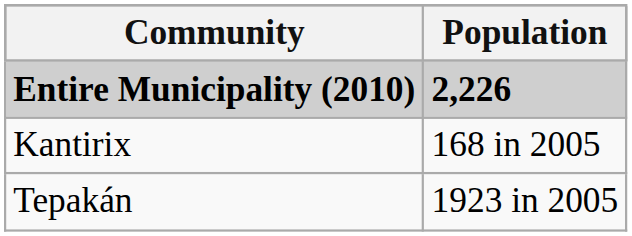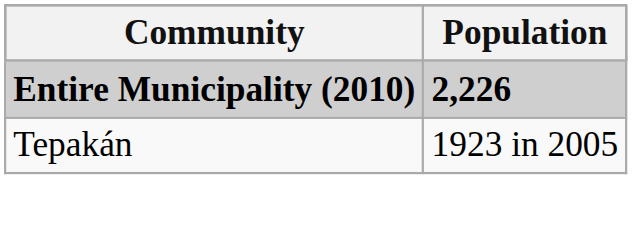- row: Kantirix | 168 in 2005
